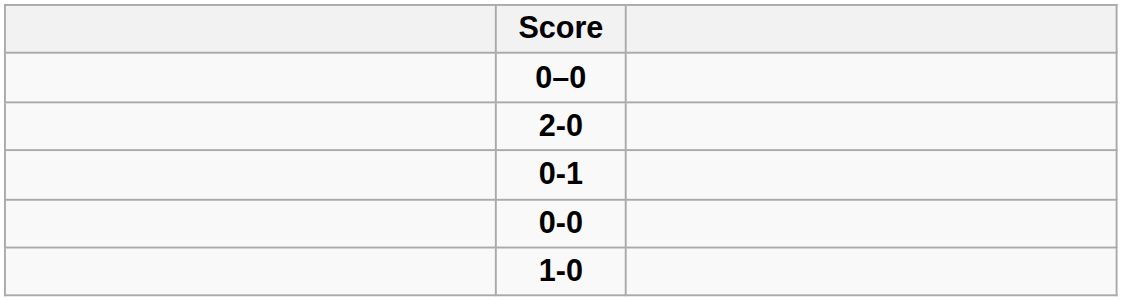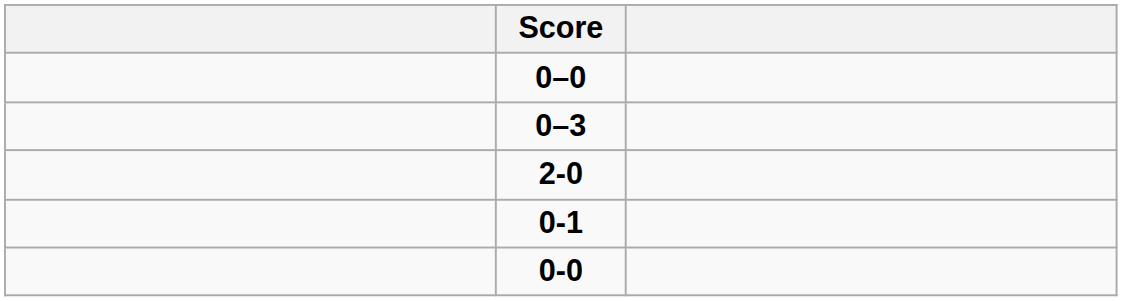+ row: 0–3
- row: 1-0
